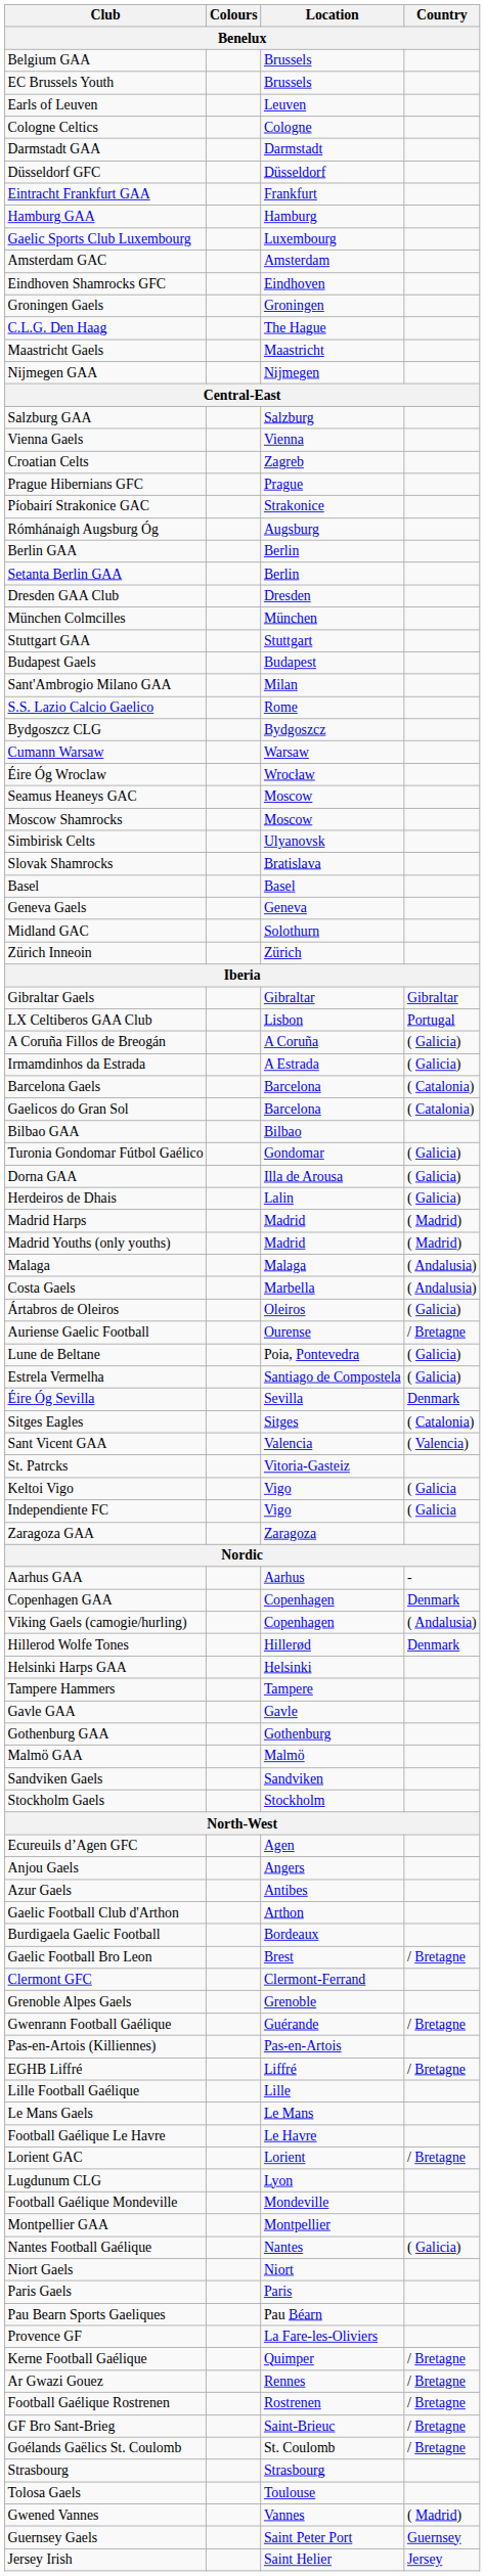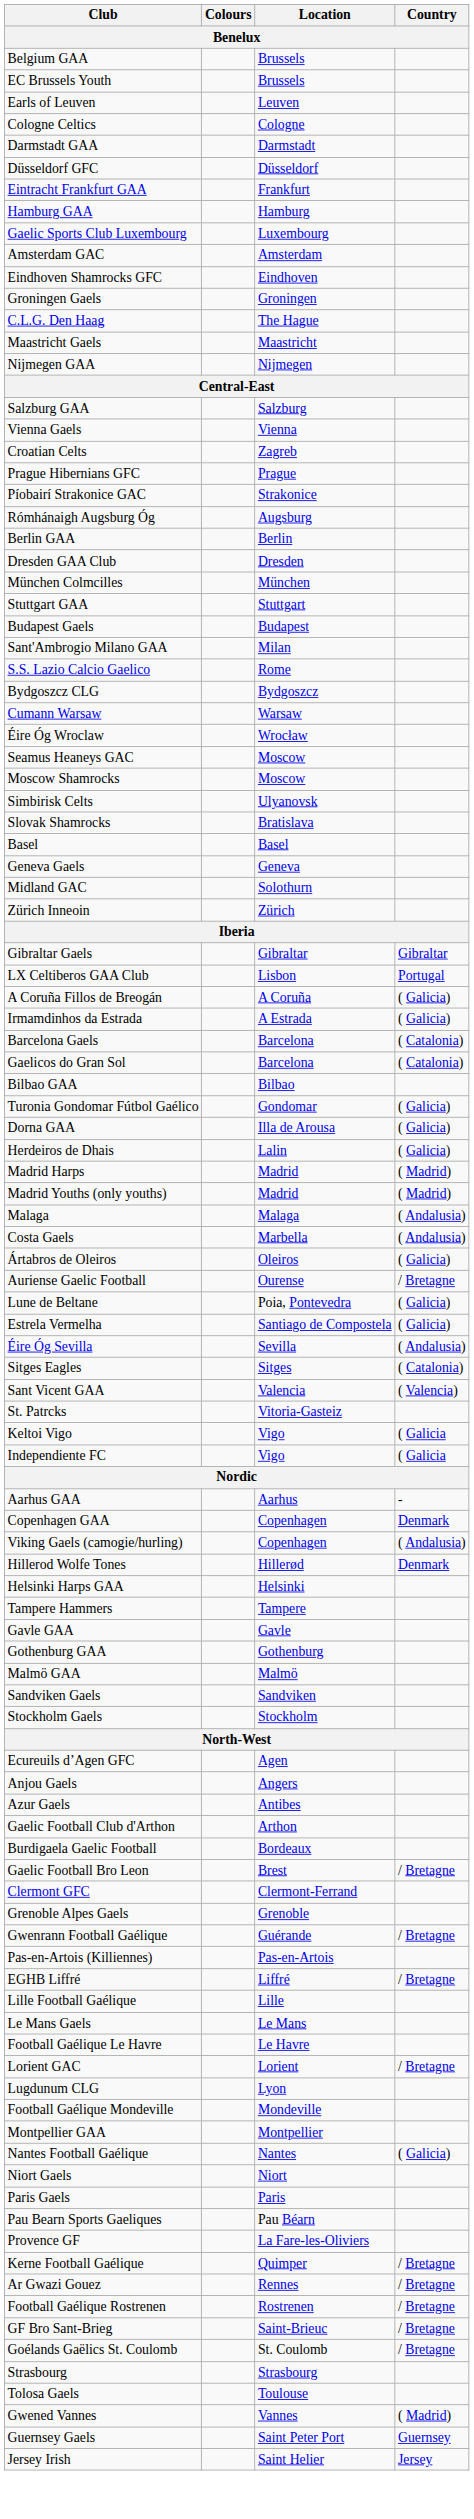- row: Setanta Berlin GAA | Berlin
Éire Óg Sevilla | Country: Denmark -> ( Andalusia)
- row: Zaragoza GAA | Zaragoza
